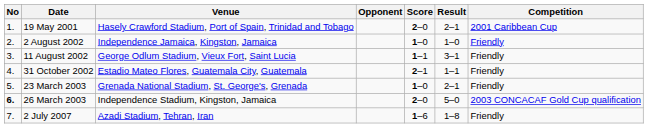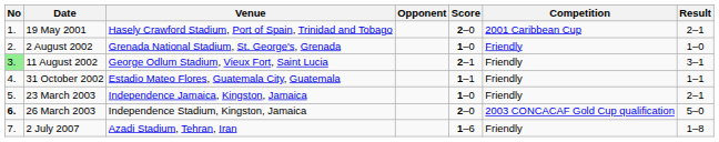columns swapped: Result <-> Competition
2 August 2002 | Venue: Independence Jamaica, Kingston, Jamaica -> Grenada National Stadium, St. George's, Grenada
11 August 2002 | No: no background -> lightgreen background
11 August 2002 | Score: 1–1 -> 2–1
31 October 2002 | Score: 2–1 -> 1–1
23 March 2003 | Venue: Grenada National Stadium, St. George's, Grenada -> Independence Jamaica, Kingston, Jamaica
